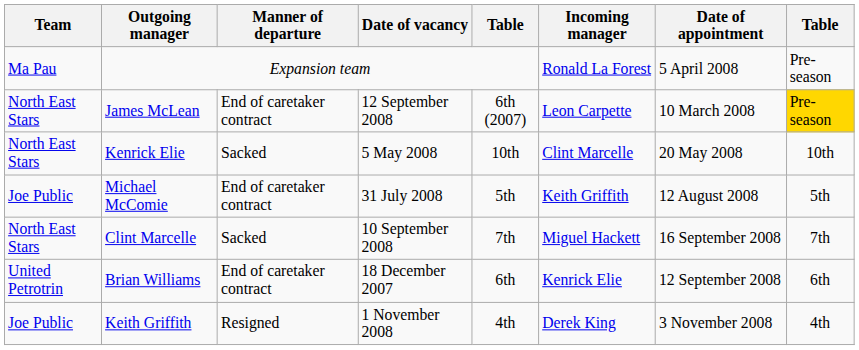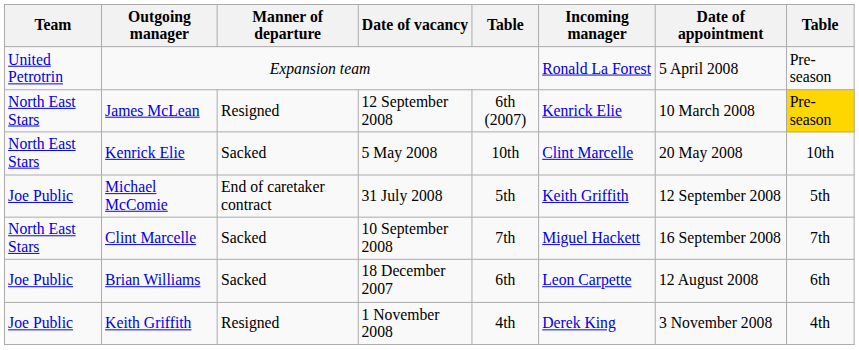Expansion team | Team: Ma Pau -> United Petrotrin
James McLean | Manner of departure: End of caretaker contract -> Resigned
James McLean | Incoming manager: Leon Carpette -> Kenrick Elie
Michael McComie | Date of appointment: 12 August 2008 -> 12 September 2008
Brian Williams | Team: United Petrotrin -> Joe Public
Brian Williams | Manner of departure: End of caretaker contract -> Sacked
Brian Williams | Incoming manager: Kenrick Elie -> Leon Carpette
Brian Williams | Date of appointment: 12 September 2008 -> 12 August 2008
